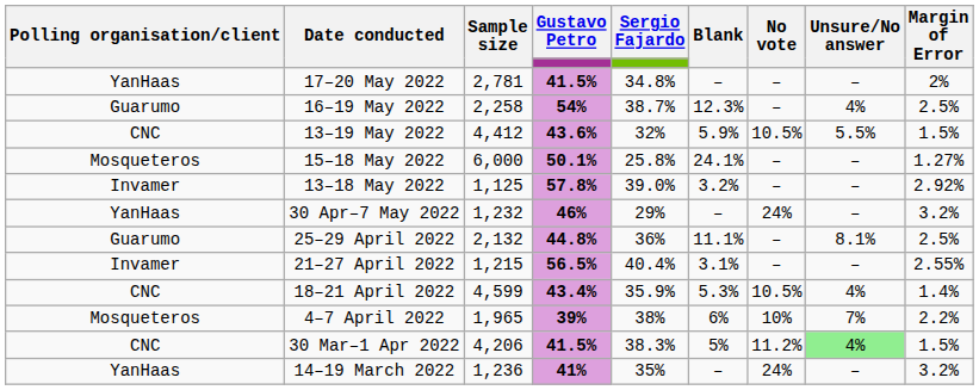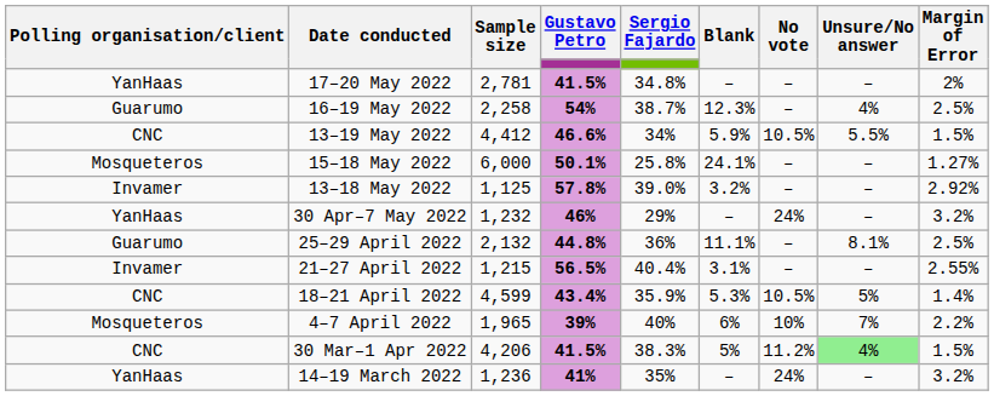13–19 May 2022 | Gustavo Petro: 43.6% -> 46.6%
13–19 May 2022 | Sergio Fajardo: 32% -> 34%
18–21 April 2022 | Unsure/No answer: 4% -> 5%
4–7 April 2022 | Sergio Fajardo: 38% -> 40%
